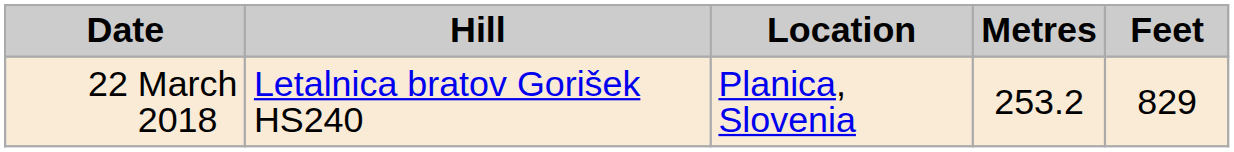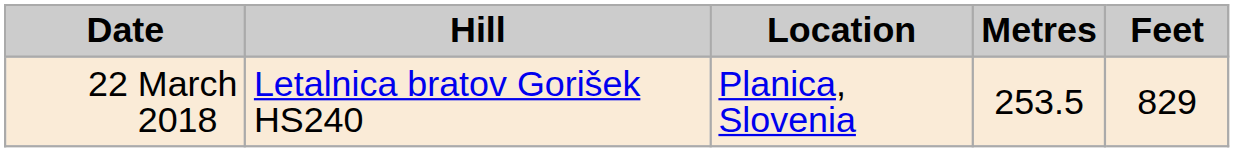22 March 2018 | Metres: 253.2 -> 253.5
